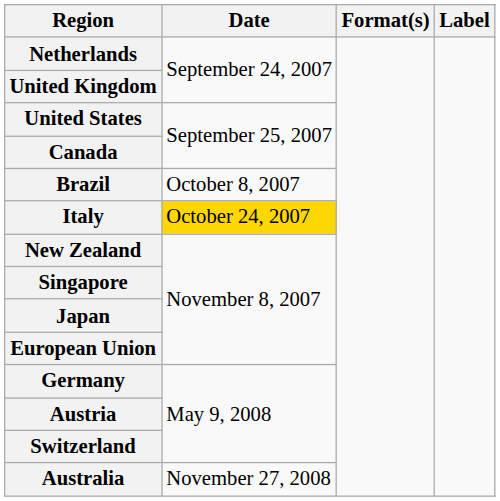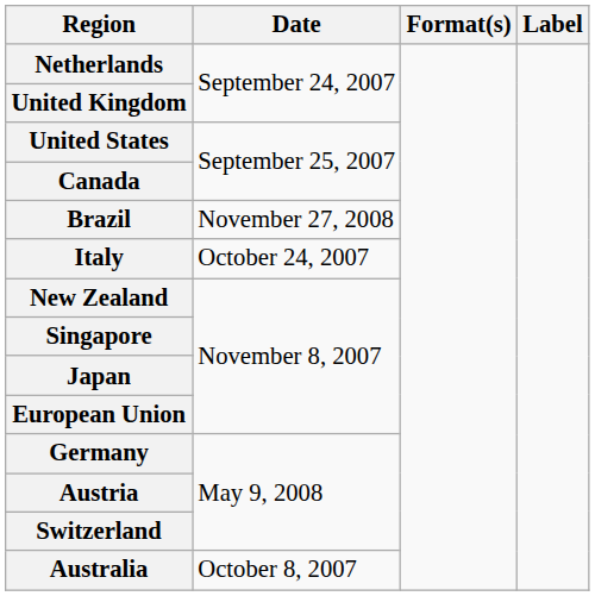Brazil | Date: October 8, 2007 -> November 27, 2008
Italy | Date: gold background -> no background
Australia | Date: November 27, 2008 -> October 8, 2007
